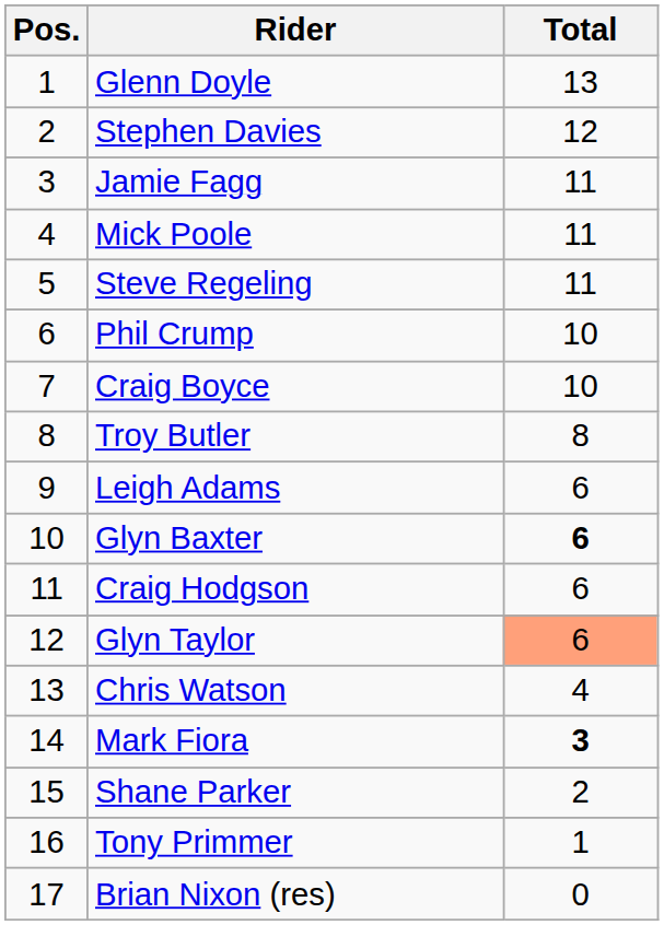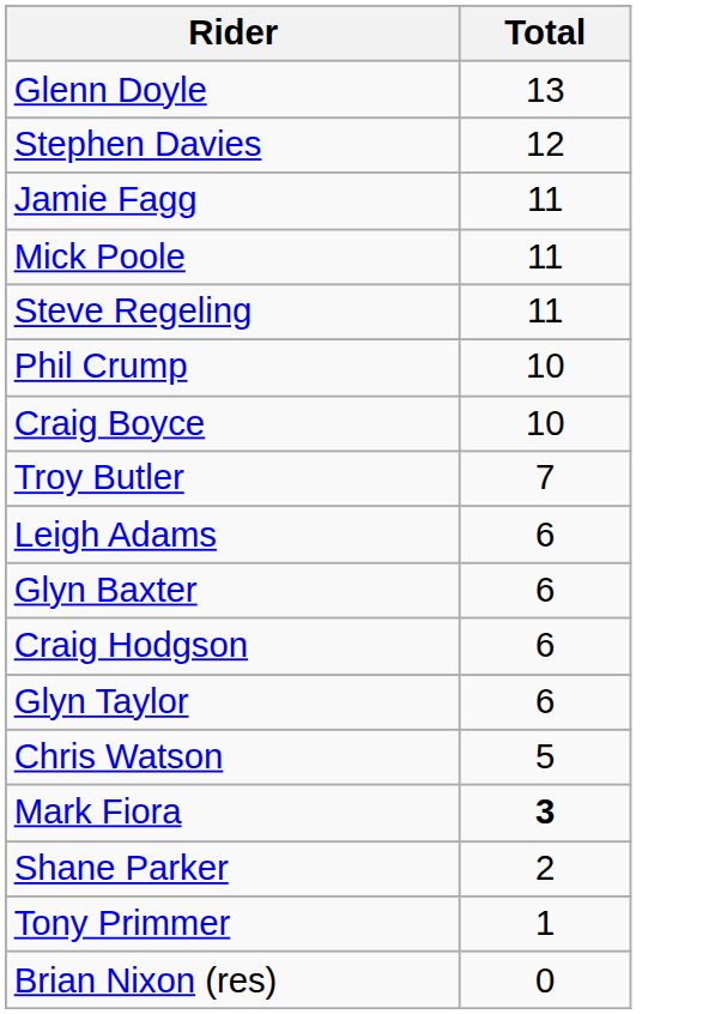- column: Pos. | 1 | 2 | 3 | 4 | 5 | 6 | 7 | 8 | 9 | 10 | 11 | 12 | 13 | 14 | 15 | 16 | 17
Troy Butler | Total: 8 -> 7
Glyn Baxter | Total: bold -> normal
Glyn Taylor | Total: lightsalmon background -> no background
Chris Watson | Total: 4 -> 5
